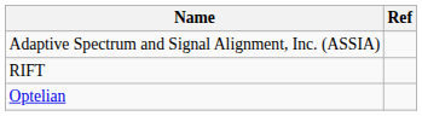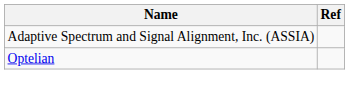- row: RIFT
